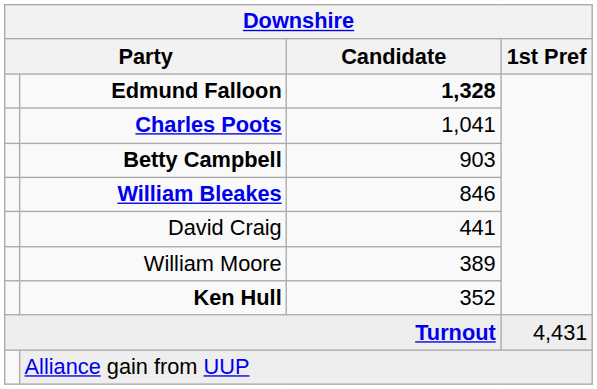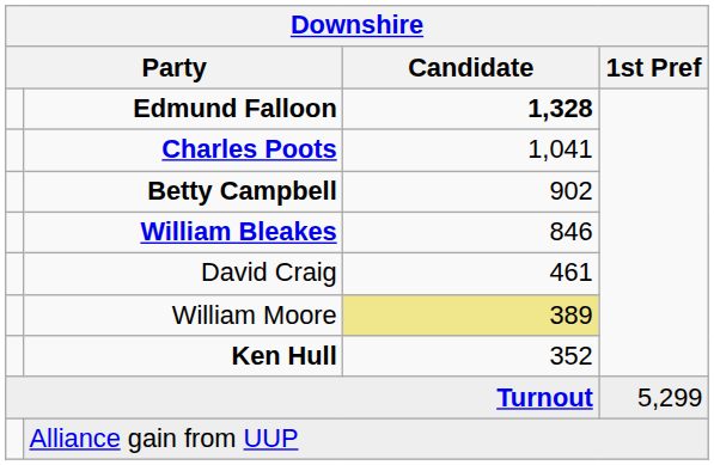Betty Campbell | Candidate: 903 -> 902
David Craig | Candidate: 441 -> 461
William Moore | Candidate: no background -> khaki background
Turnout | 1st Pref: 4,431 -> 5,299
